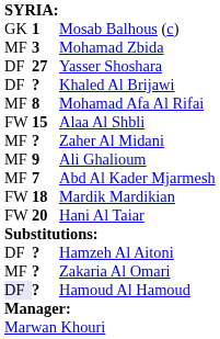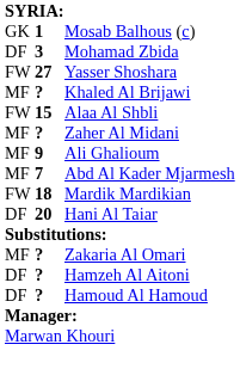Mohamad Zbida | column 1: MF -> DF
Yasser Shoshara | column 1: DF -> FW
Khaled Al Brijawi | column 1: DF -> MF
- row: MF | 8 | Mohamad Afa Al Rifai
Hani Al Taiar | column 1: FW -> DF
rows swapped: Zakaria Al Omari <-> Hamzeh Al Aitoni
Hamoud Al Hamoud | column 1: lavender background -> no background
